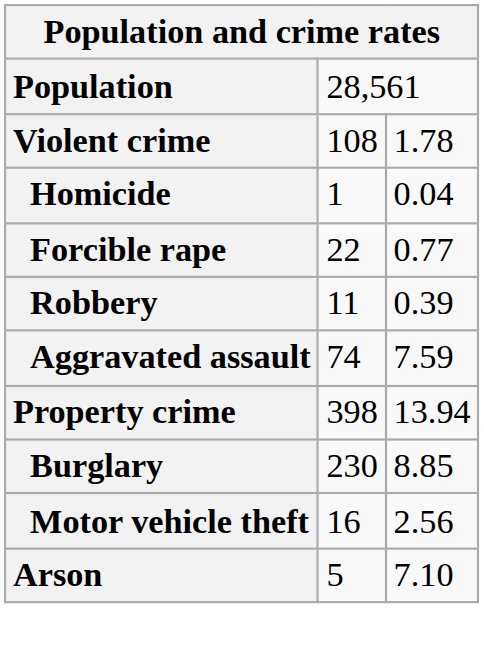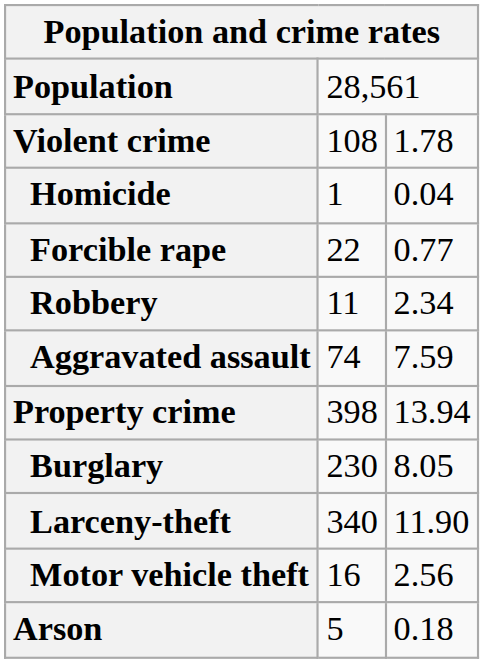Robbery | column 3: 0.39 -> 2.34
Burglary | column 3: 8.85 -> 8.05
+ row: Larceny-theft | 340 | 11.90
Arson | column 3: 7.10 -> 0.18
